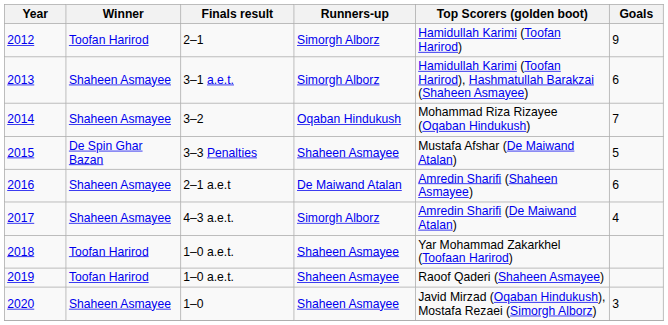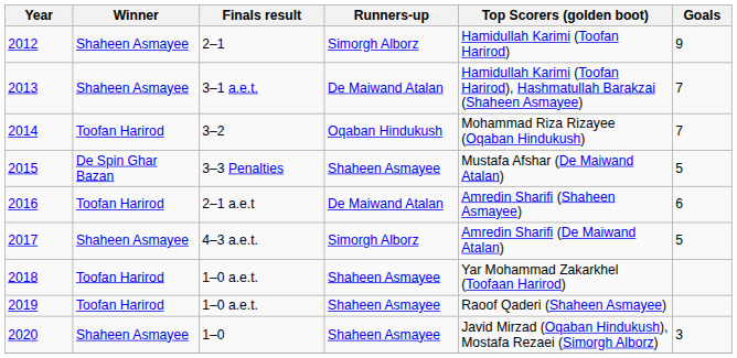2012 | Winner: Toofan Harirod -> Shaheen Asmayee
2013 | Runners-up: Simorgh Alborz -> De Maiwand Atalan
2013 | Goals: 6 -> 7
2014 | Winner: Shaheen Asmayee -> Toofan Harirod
2016 | Winner: Shaheen Asmayee -> Toofan Harirod
2017 | Goals: 4 -> 5
